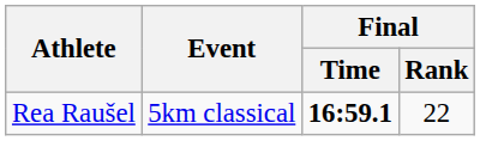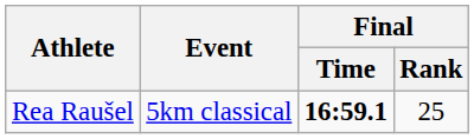Rea Raušel | Final / Rank: 22 -> 25
